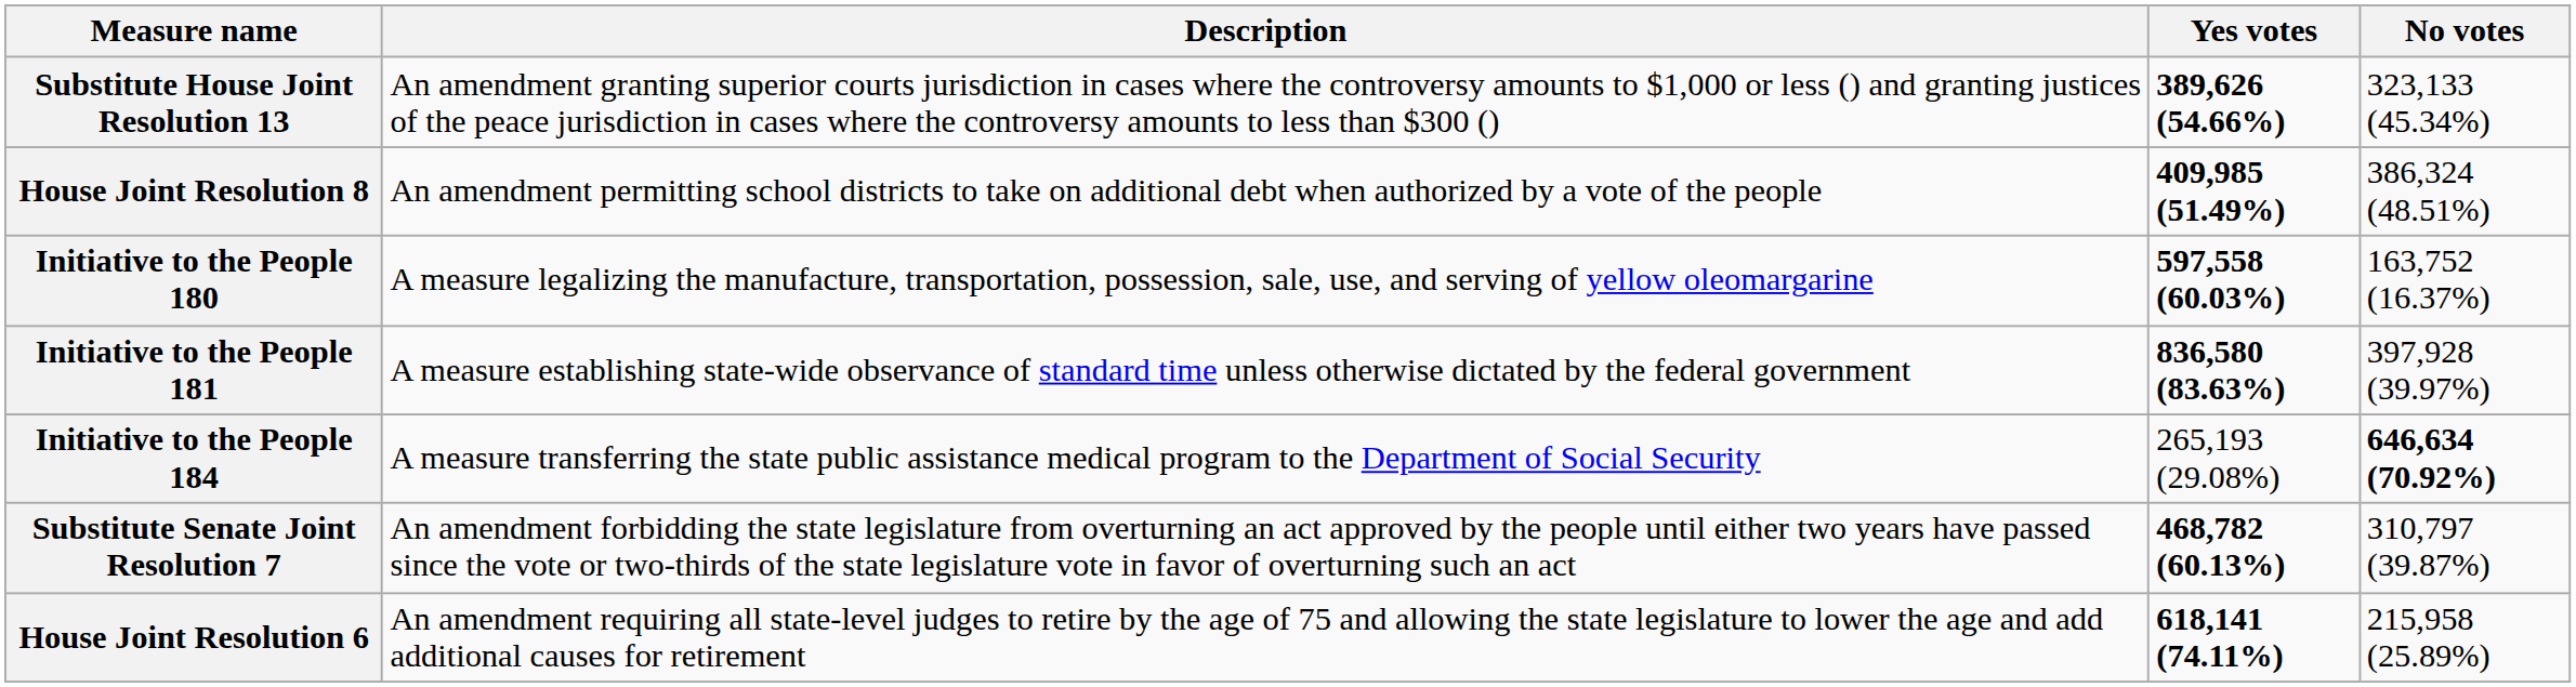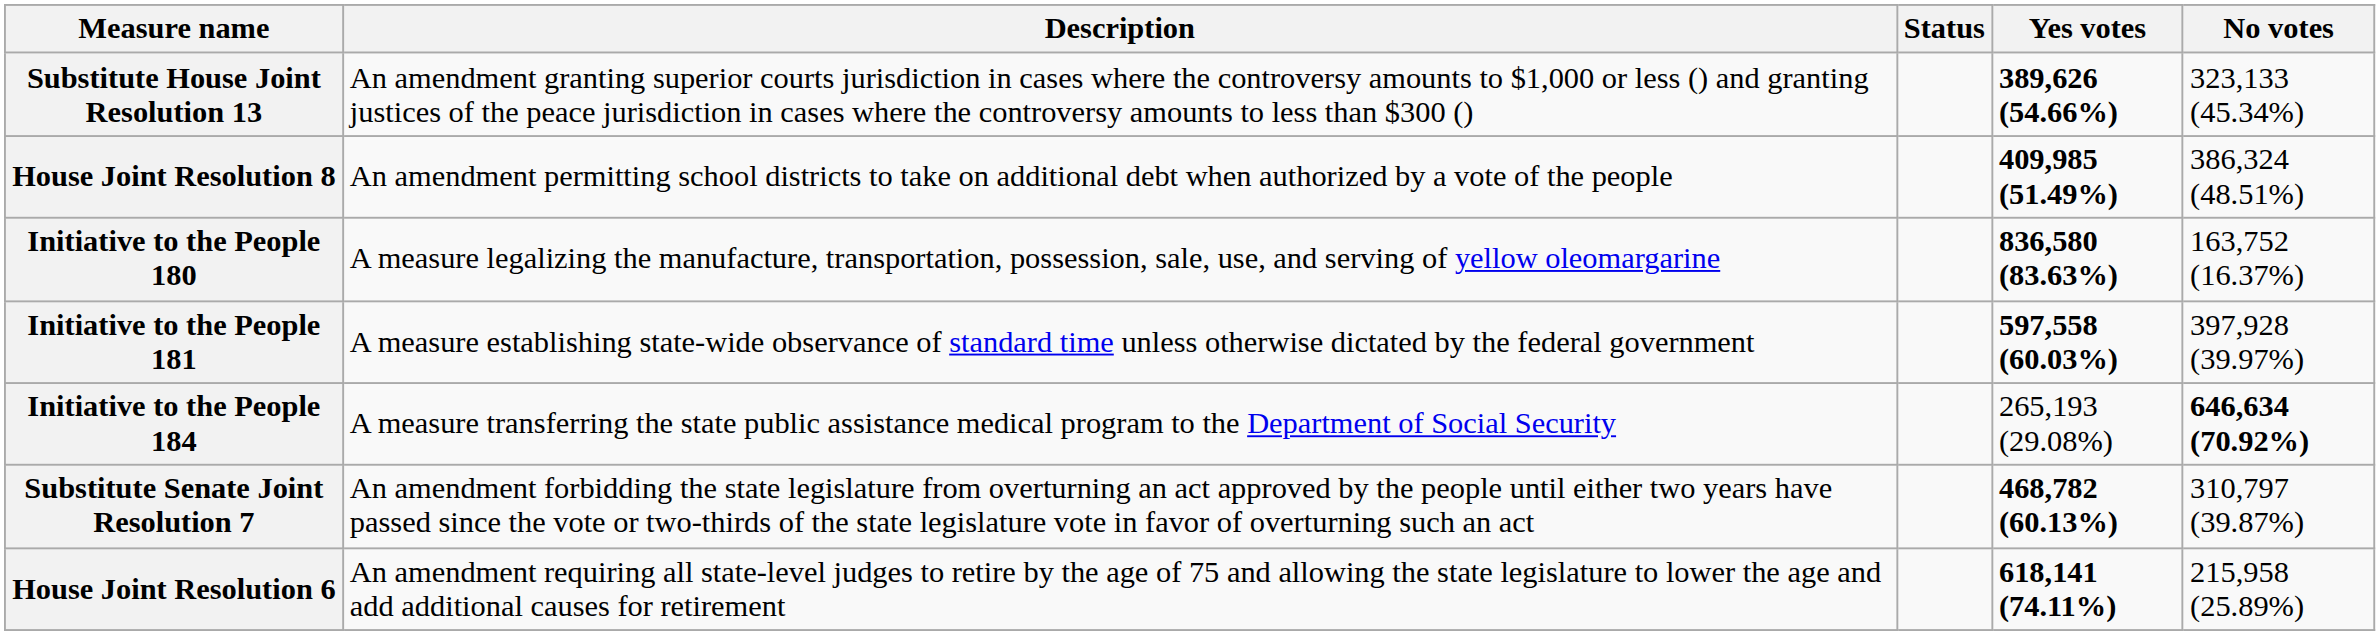+ column: Status
Initiative to the People 180 | Yes votes: 597,558 (60.03%) -> 836,580 (83.63%)
Initiative to the People 181 | Yes votes: 836,580 (83.63%) -> 597,558 (60.03%)
